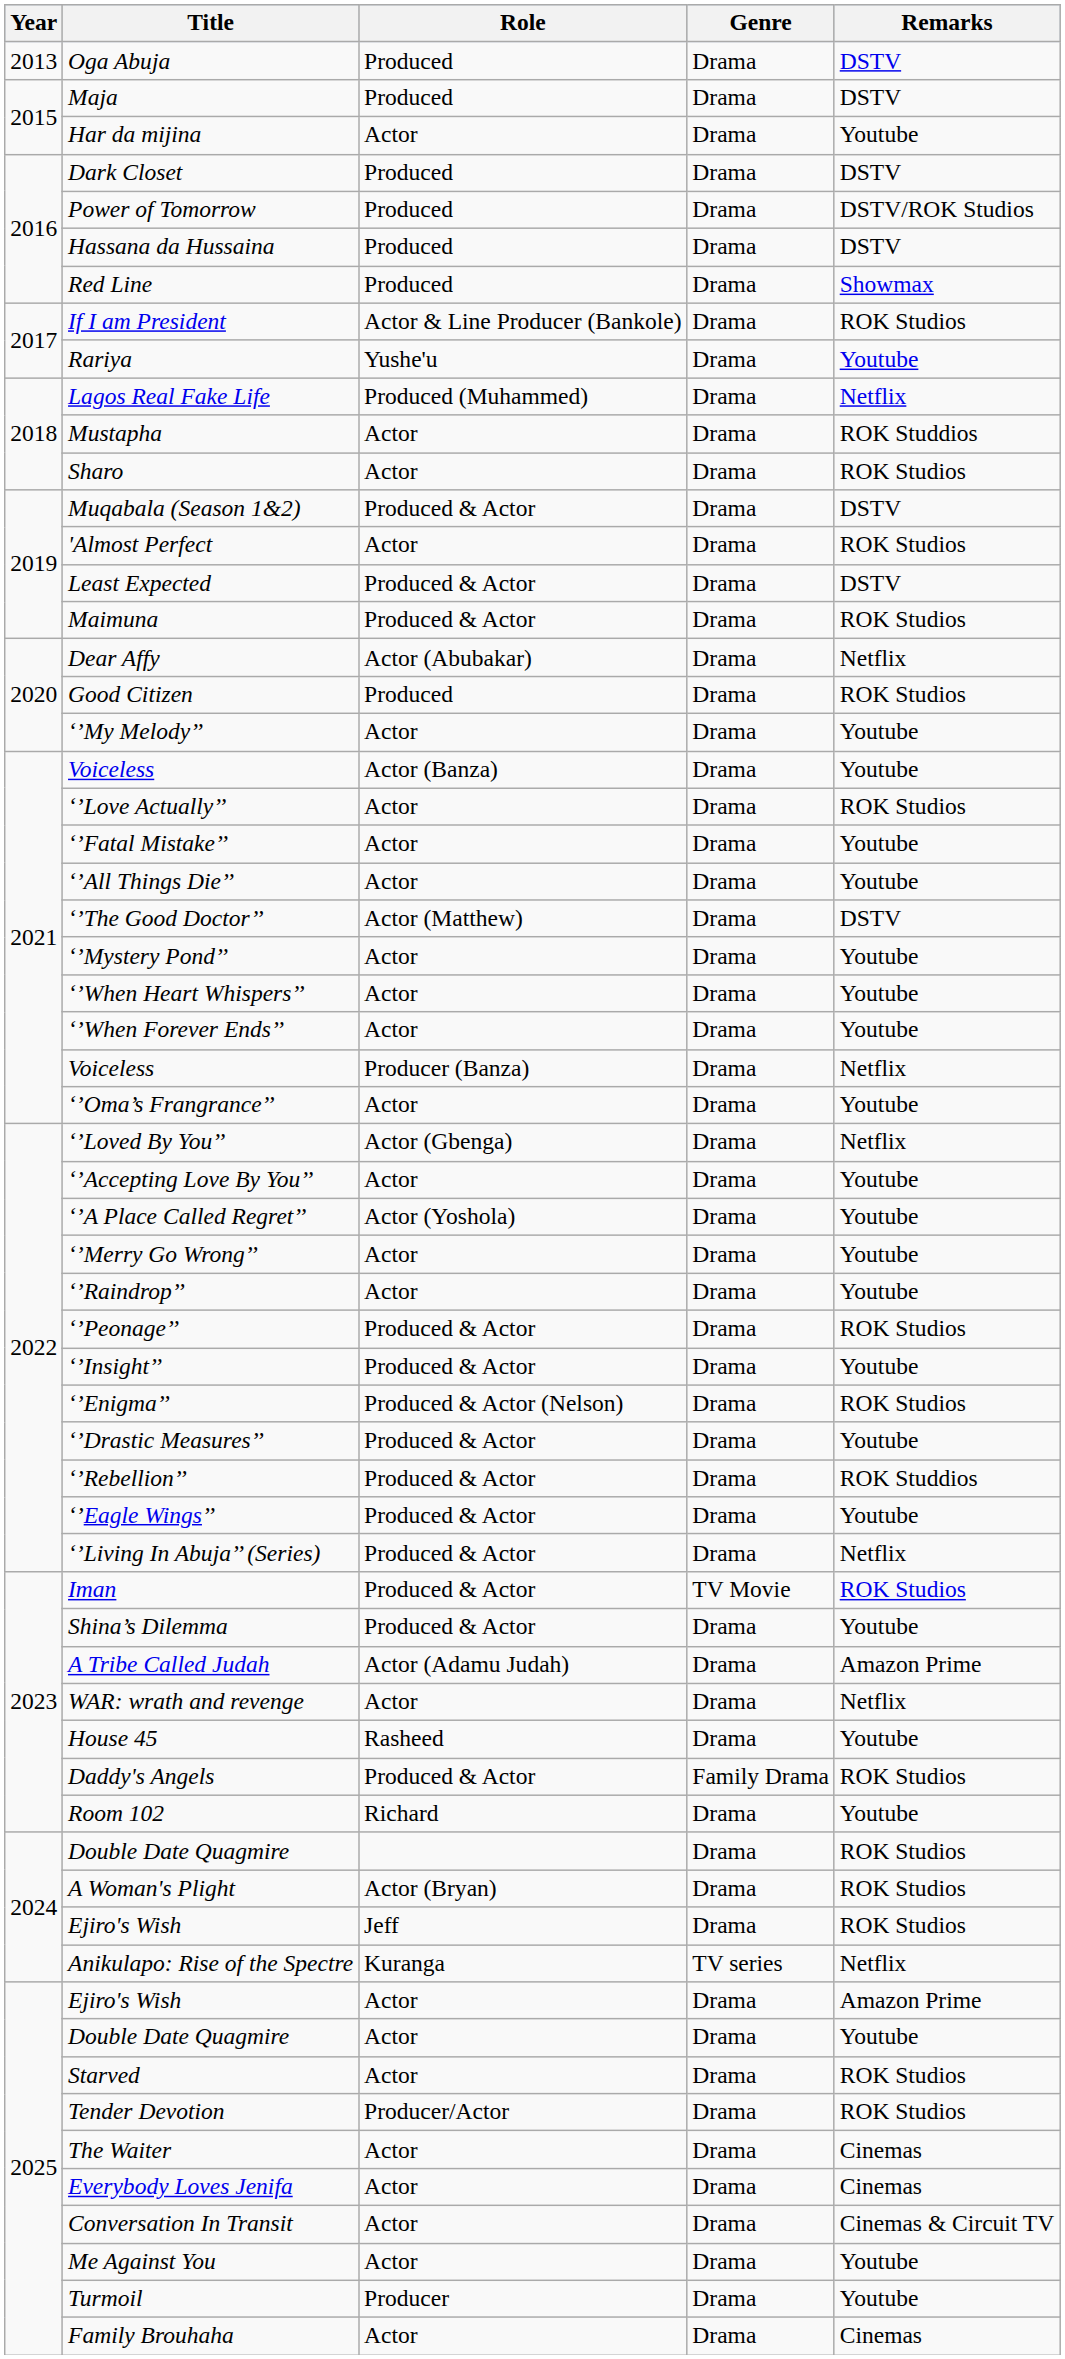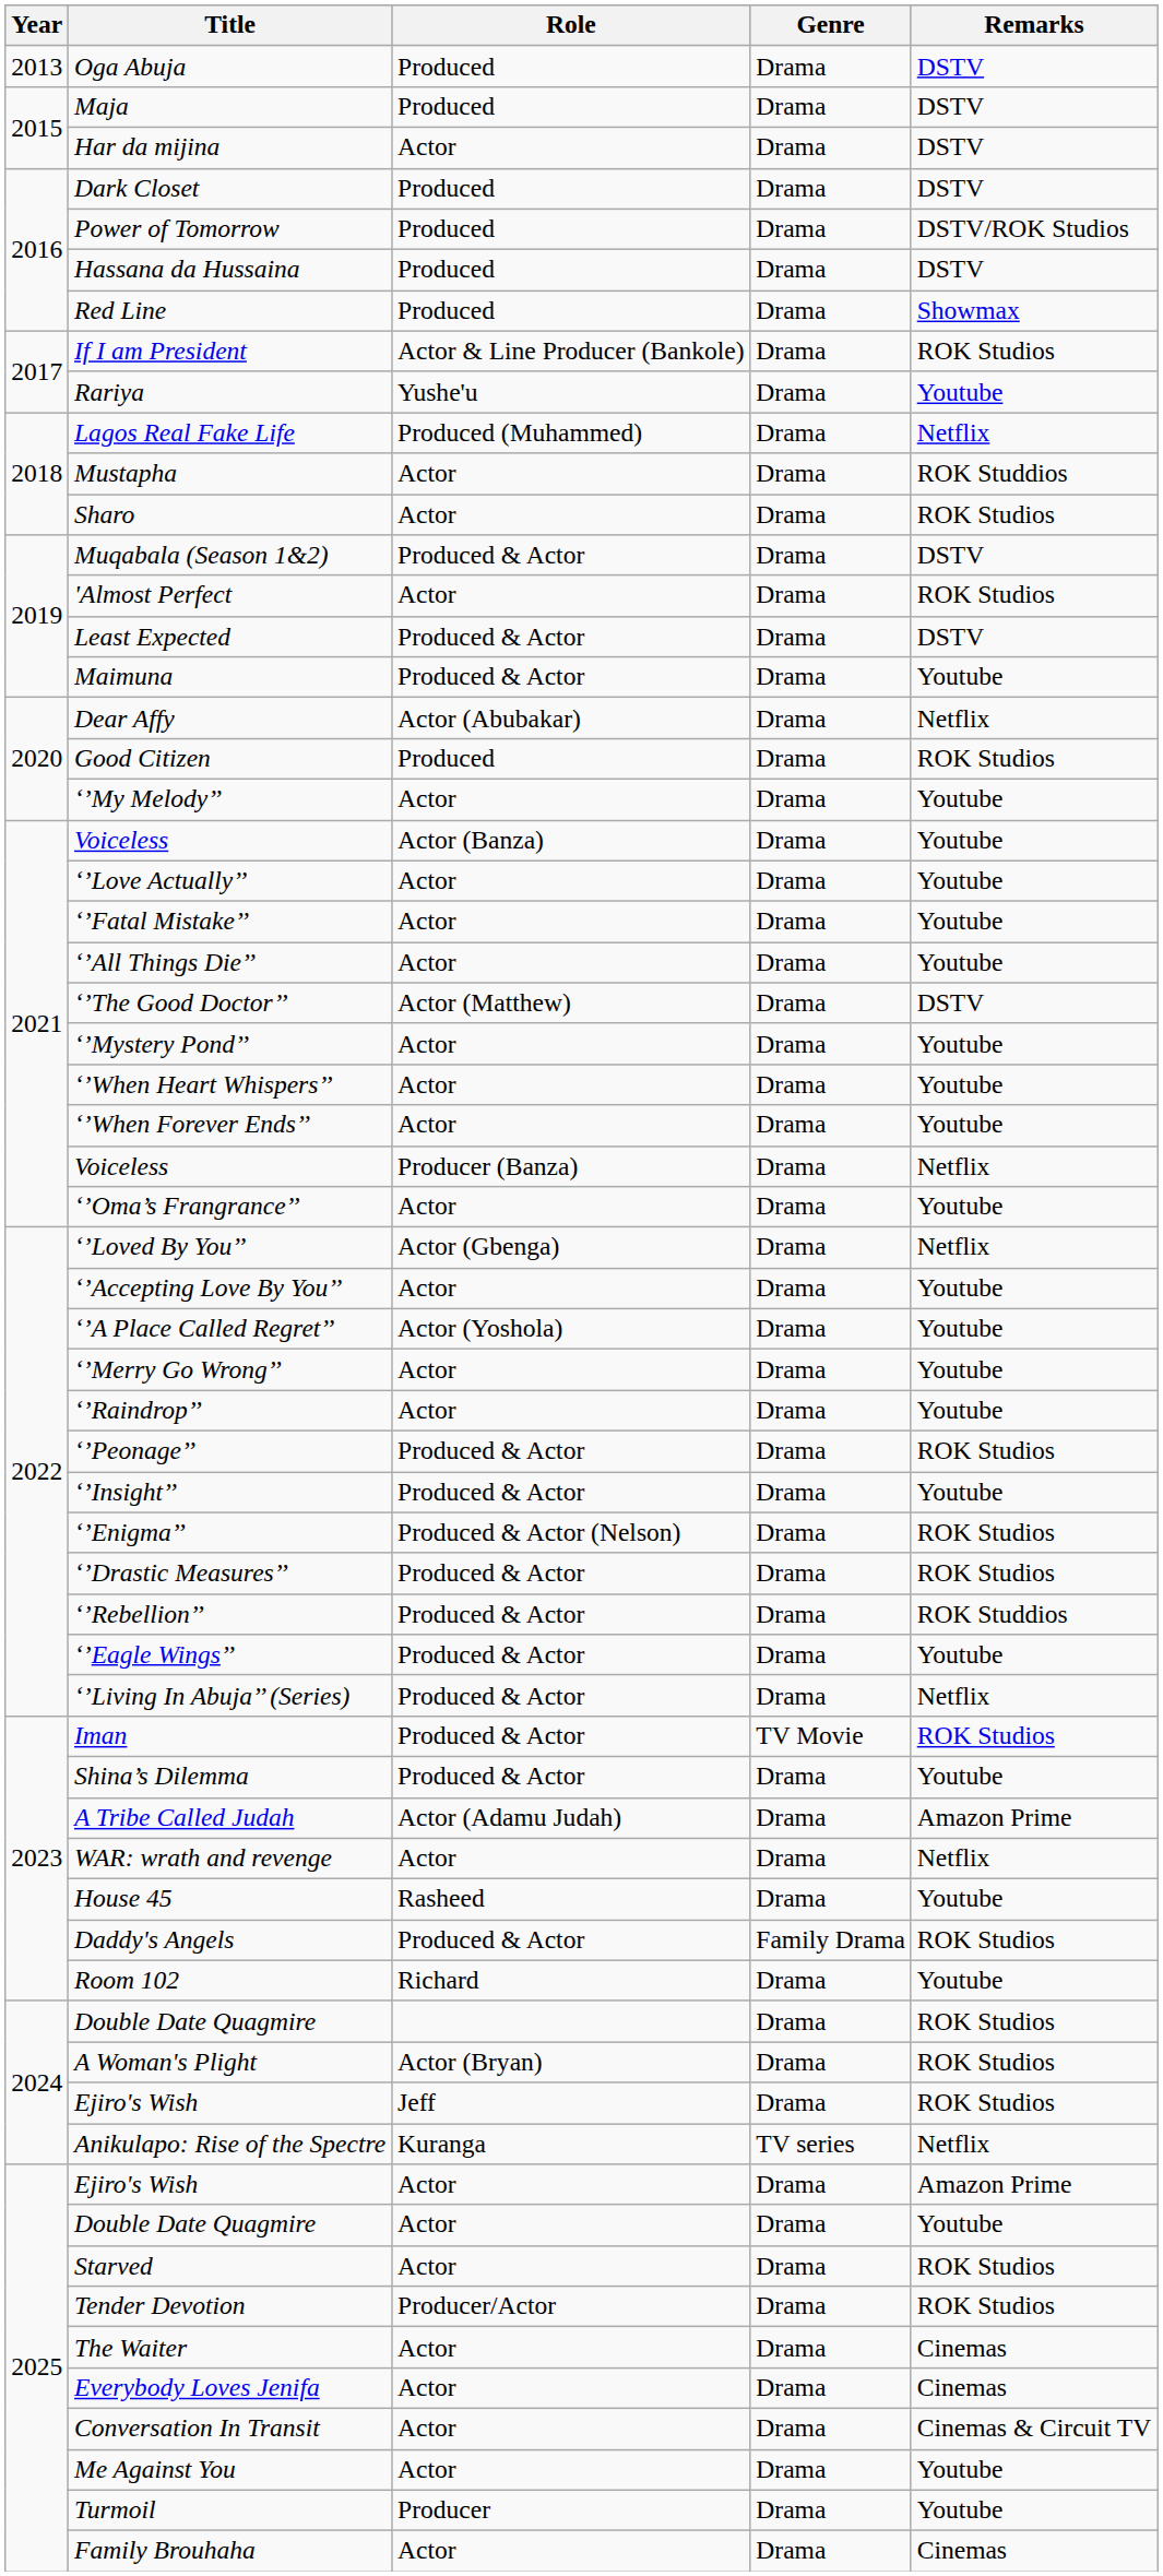Har da mijina | Remarks: Youtube -> DSTV
Maimuna | Remarks: ROK Studios -> Youtube
‘’Love Actually’’ | Remarks: ROK Studios -> Youtube
‘’Drastic Measures’’ | Remarks: Youtube -> ROK Studios
